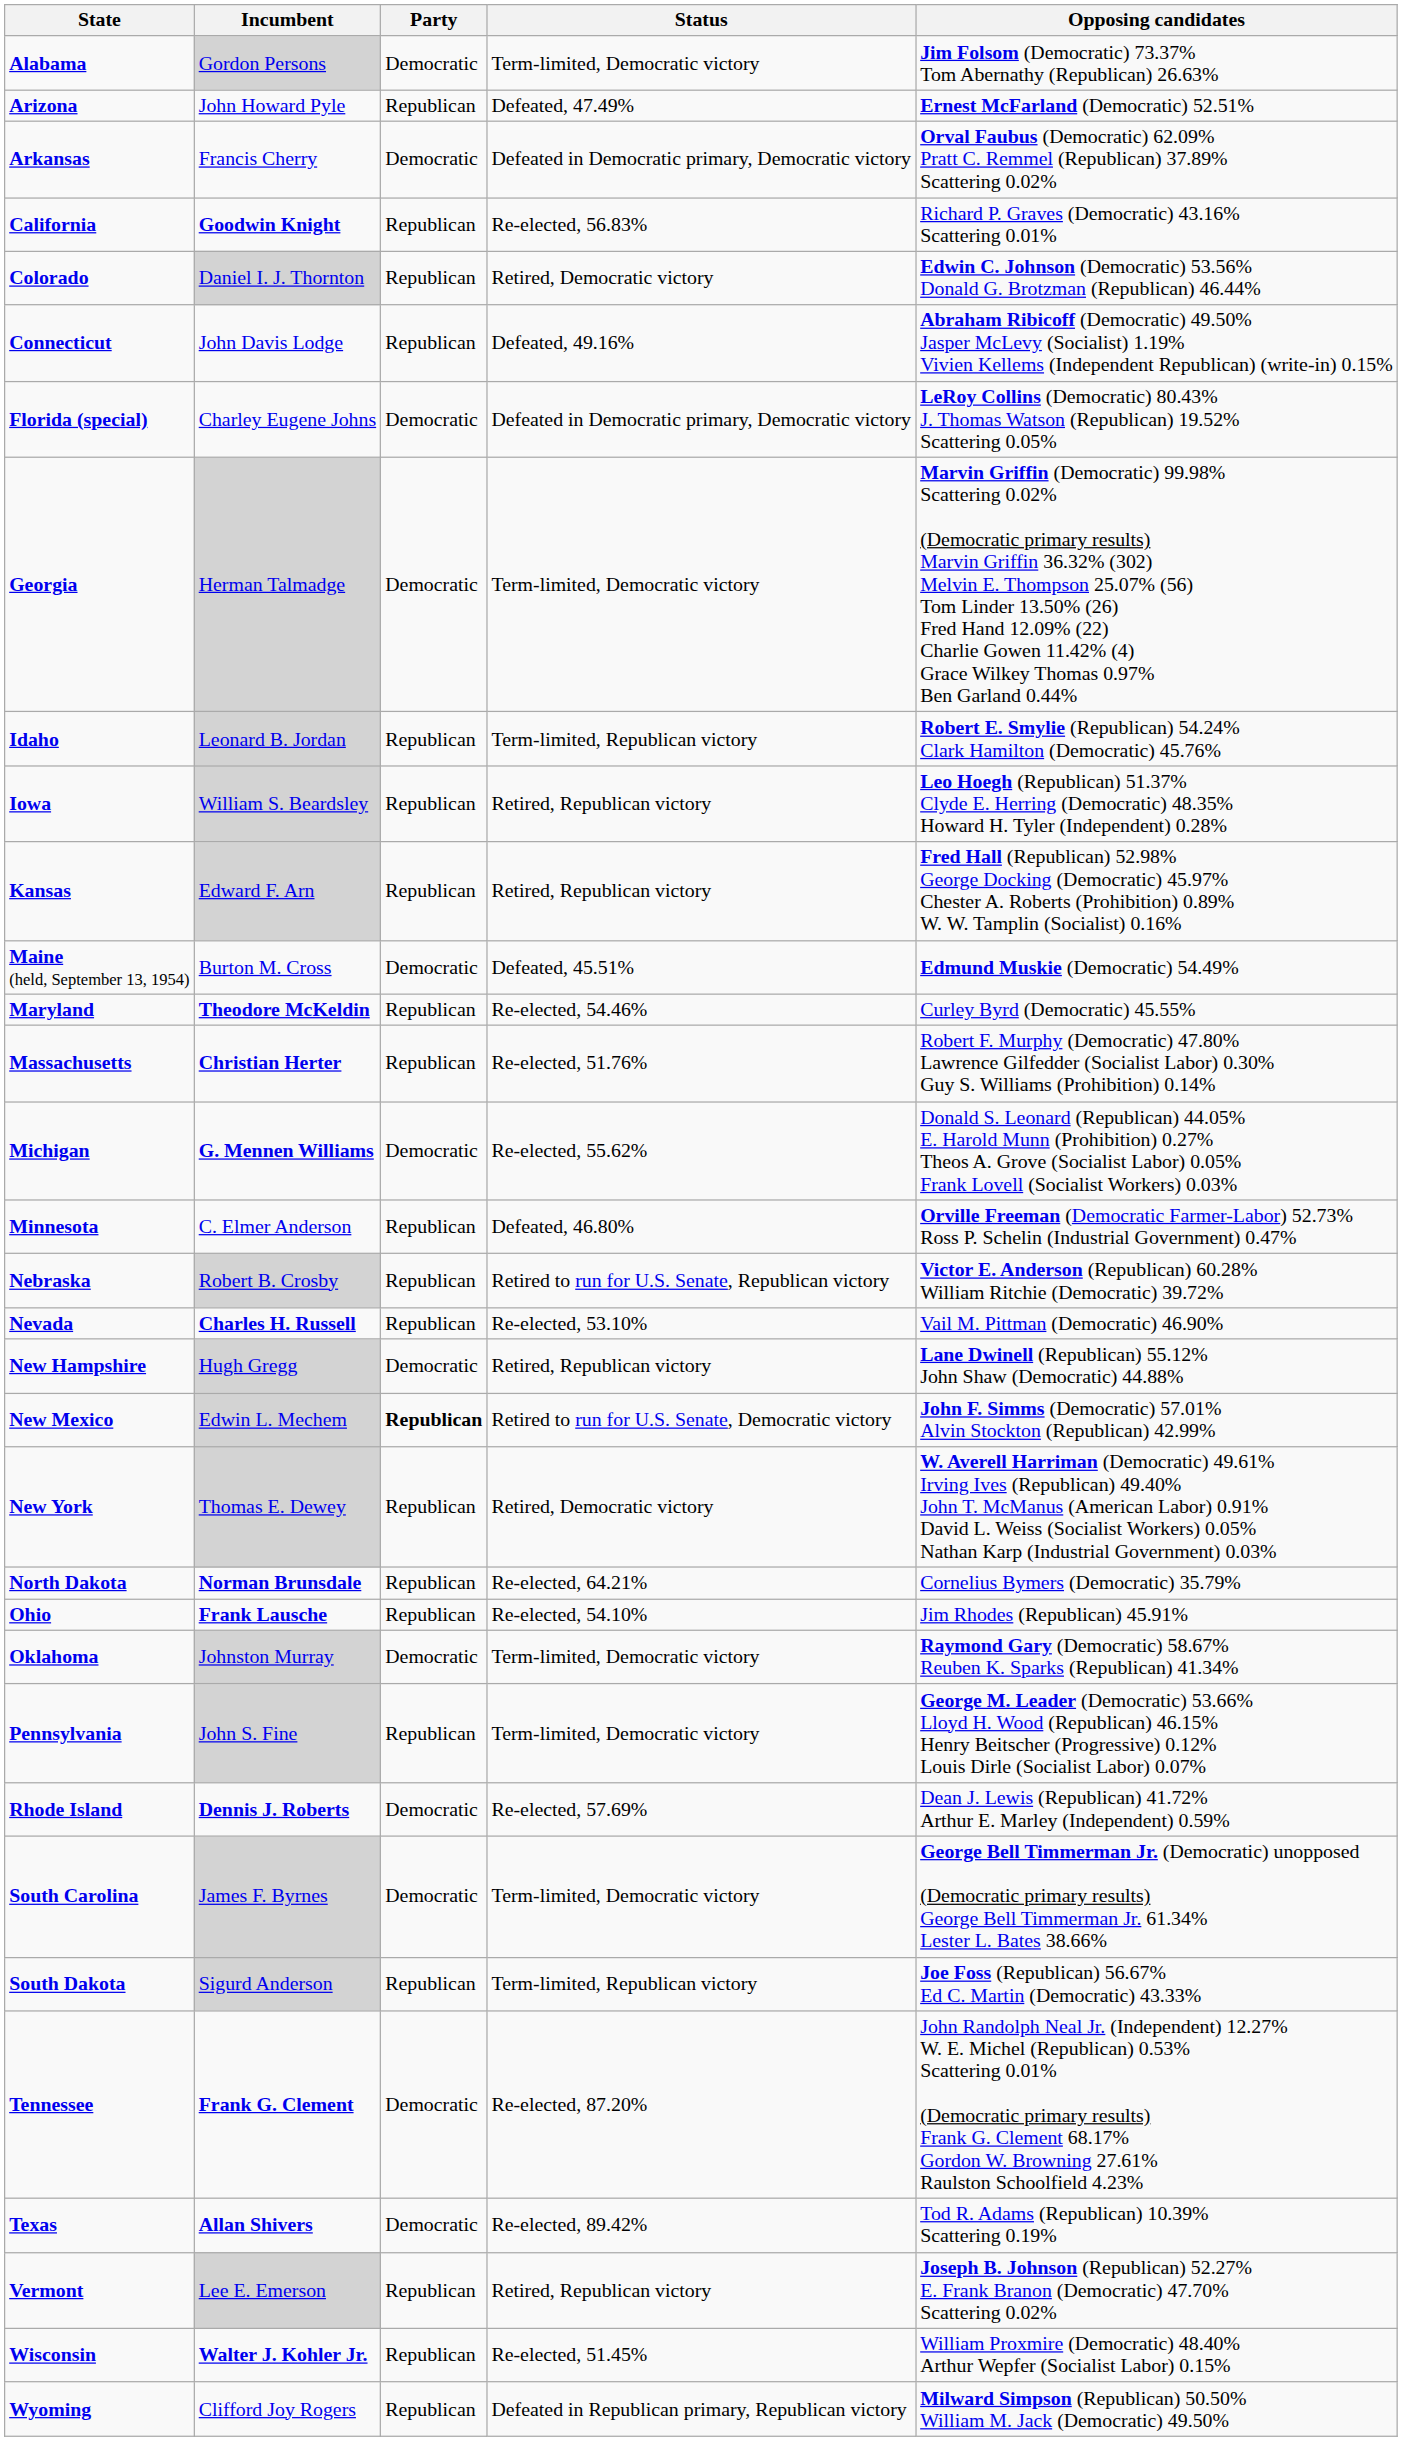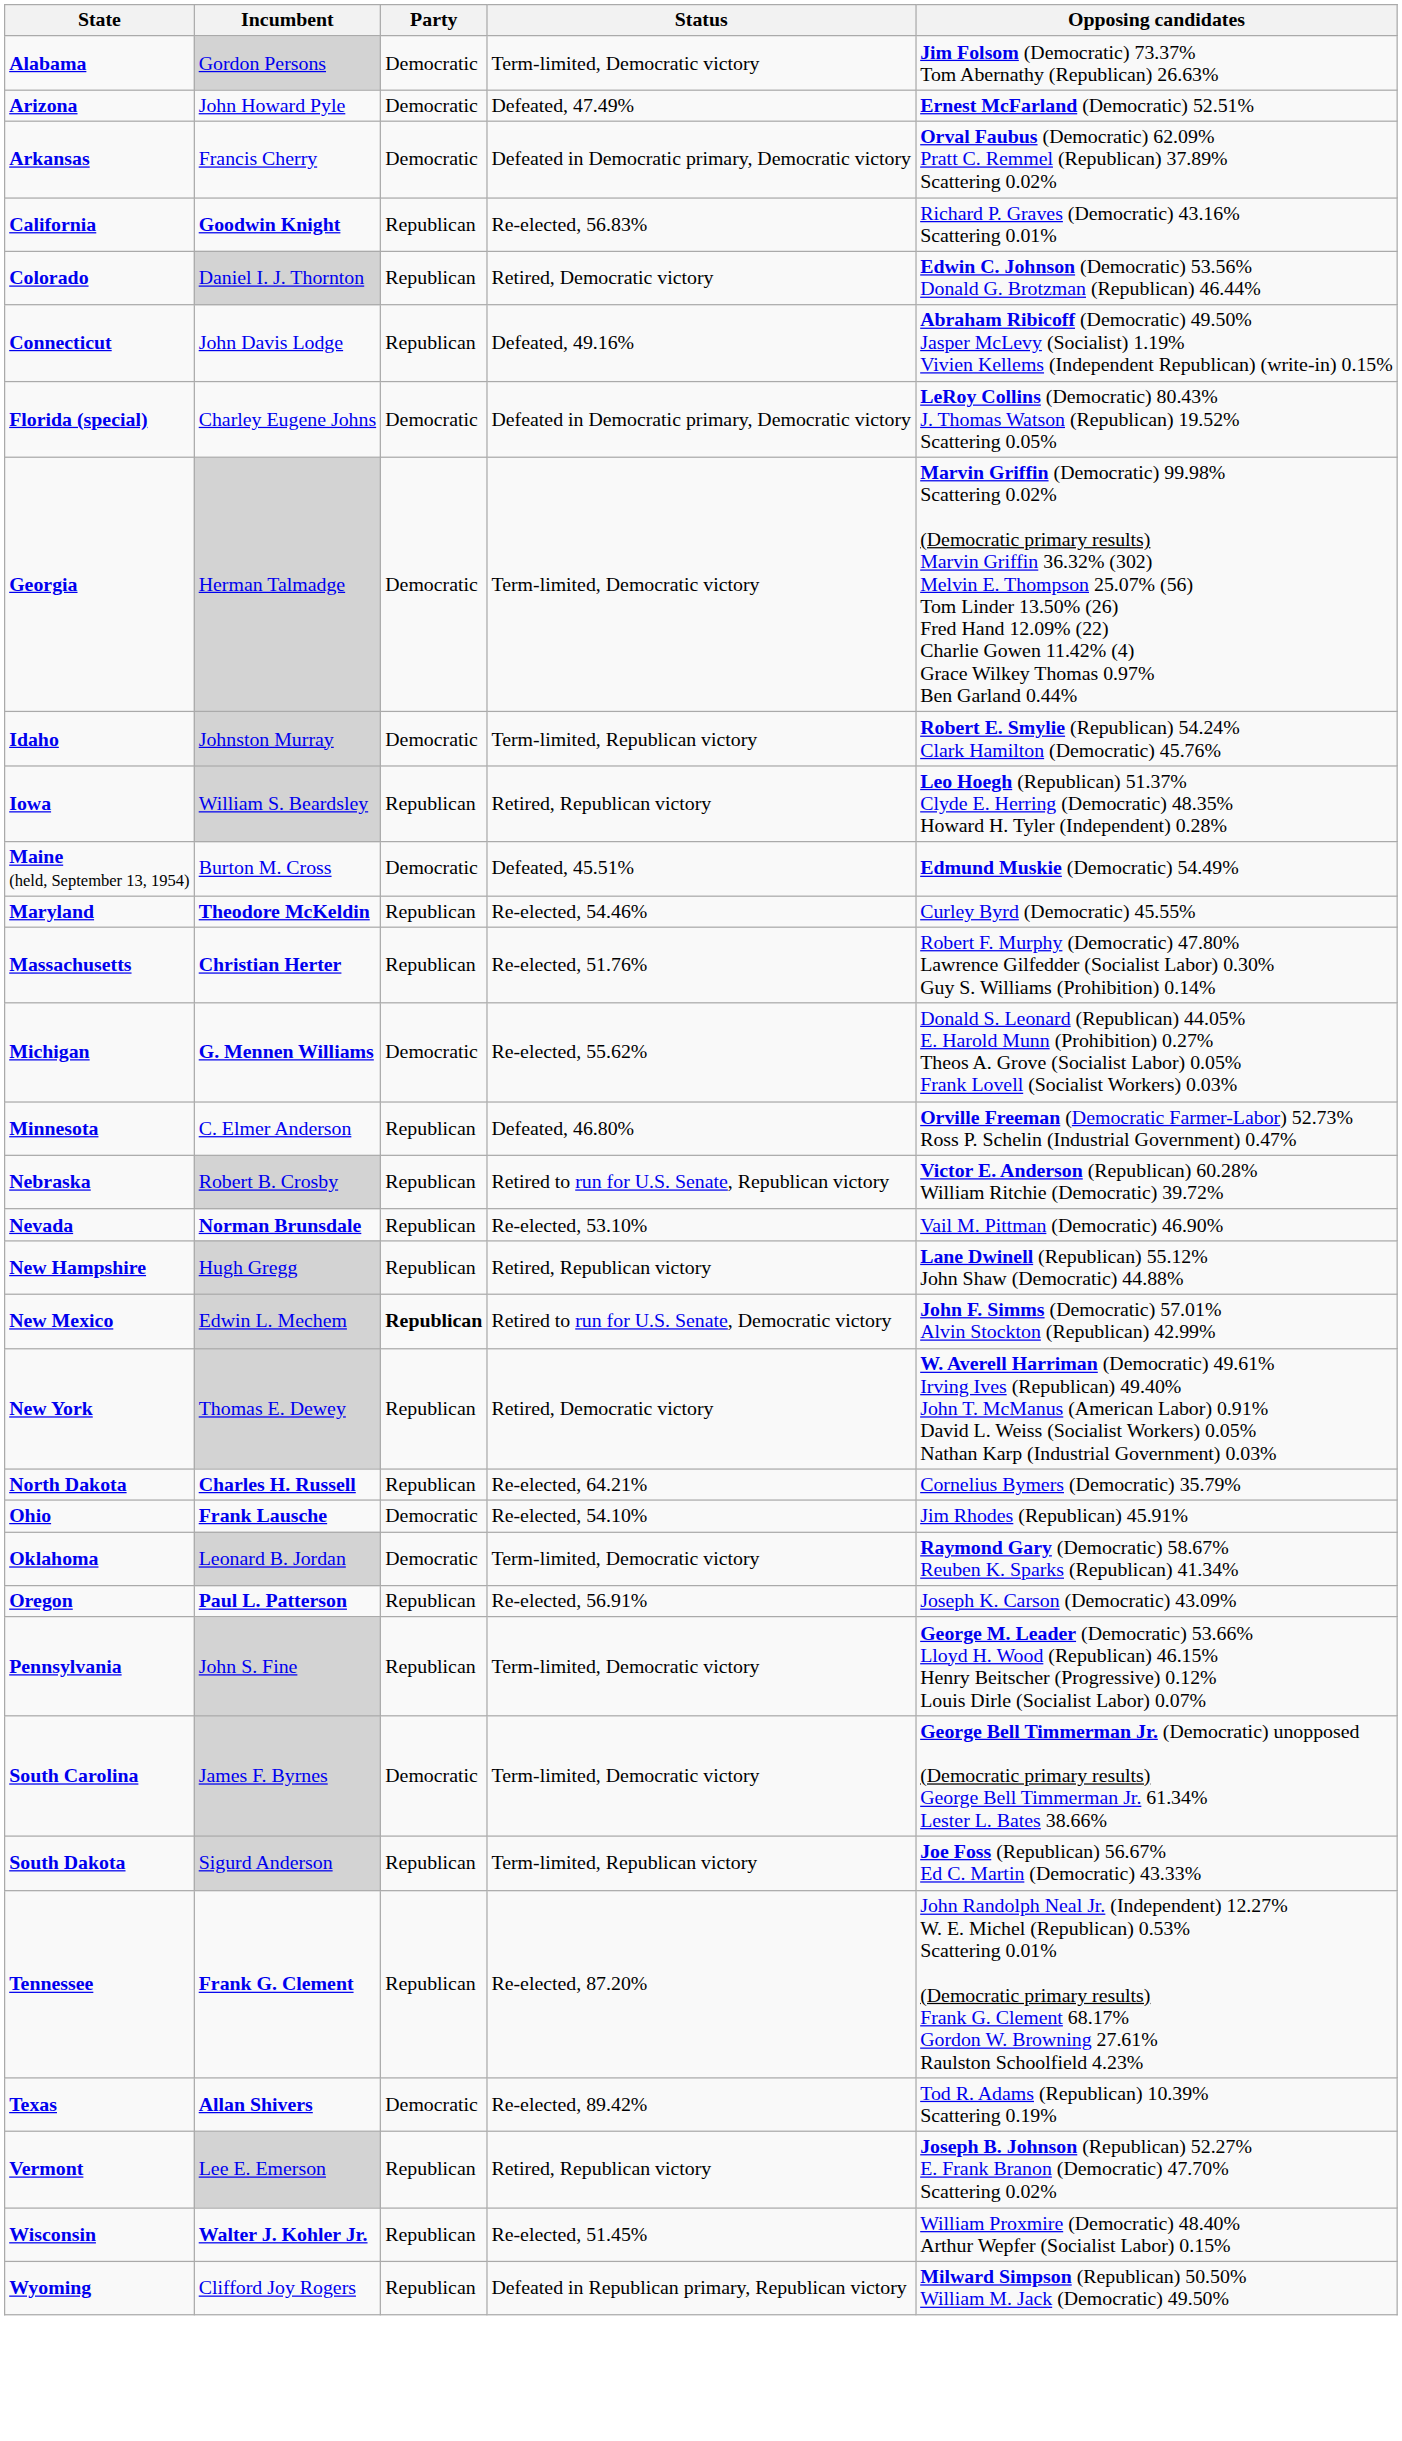Arizona | Party: Republican -> Democratic
Idaho | Incumbent: Leonard B. Jordan -> Johnston Murray
Idaho | Party: Republican -> Democratic
- row: Kansas | Edward F. Arn | Republican | Retired, Republican victory | Fred Hall (Republican) 52.98% George Docking (Democratic) 45.97% Chester A. Roberts (Prohibition) 0.89% W. W. Tamplin (Socialist) 0.16%
Nevada | Incumbent: Charles H. Russell -> Norman Brunsdale
New Hampshire | Party: Democratic -> Republican
North Dakota | Incumbent: Norman Brunsdale -> Charles H. Russell
Ohio | Party: Republican -> Democratic
Oklahoma | Incumbent: Johnston Murray -> Leonard B. Jordan
+ row: Oregon | Paul L. Patterson | Republican | Re-elected, 56.91% | Joseph K. Carson (Democratic) 43.09%
- row: Rhode Island | Dennis J. Roberts | Democratic | Re-elected, 57.69% | Dean J. Lewis (Republican) 41.72% Arthur E. Marley (Independent) 0.59%
Tennessee | Party: Democratic -> Republican
